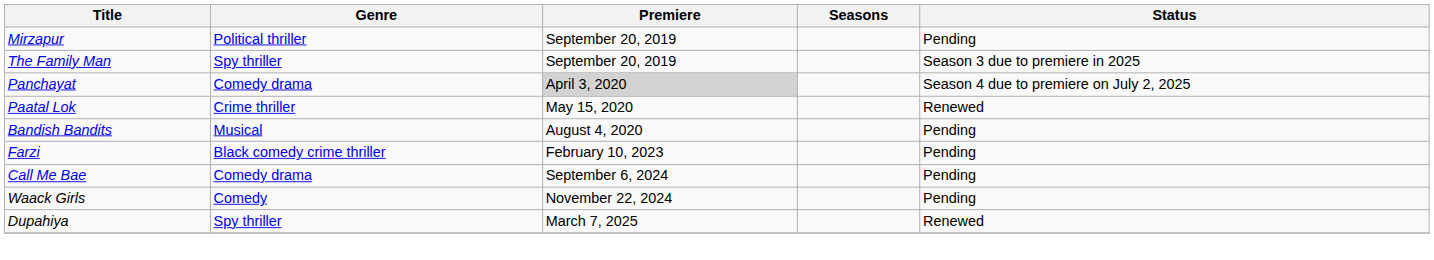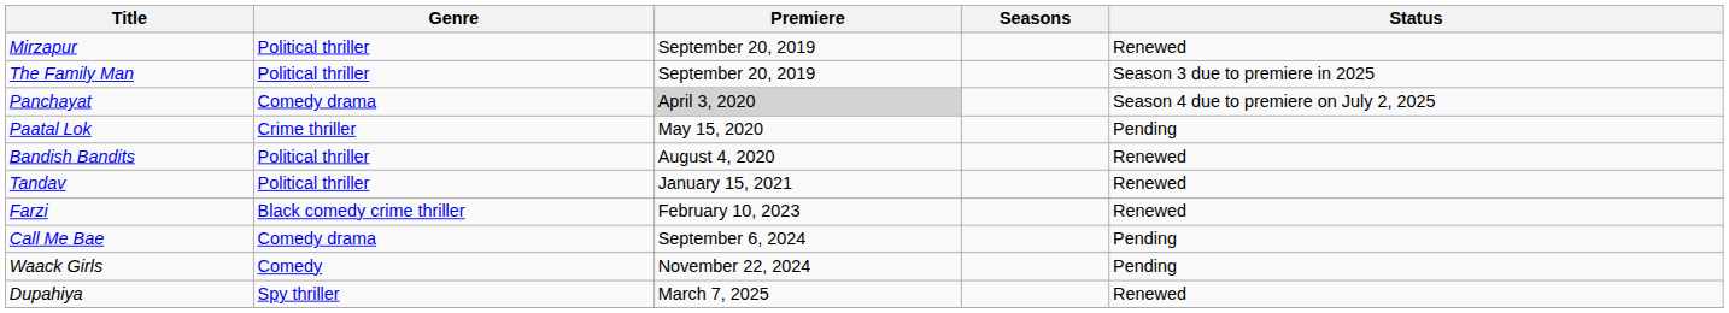Mirzapur | Status: Pending -> Renewed
The Family Man | Genre: Spy thriller -> Political thriller
Paatal Lok | Status: Renewed -> Pending
Bandish Bandits | Genre: Musical -> Political thriller
Bandish Bandits | Status: Pending -> Renewed
+ row: Tandav | Political thriller | January 15, 2021 | Renewed
Farzi | Status: Pending -> Renewed
